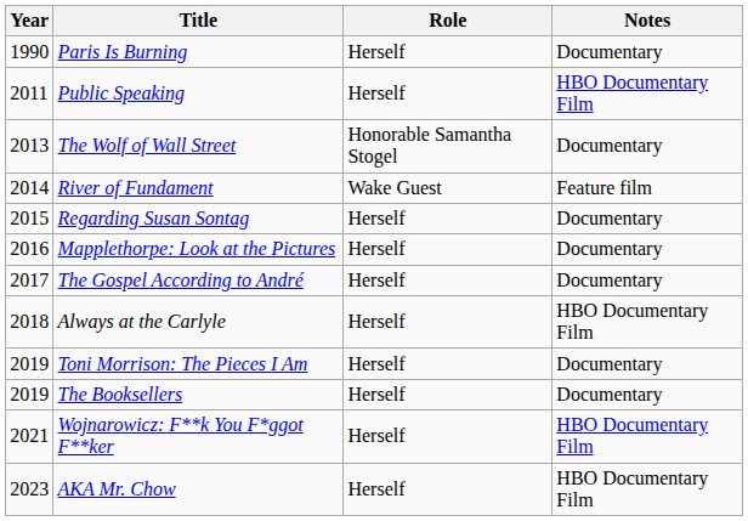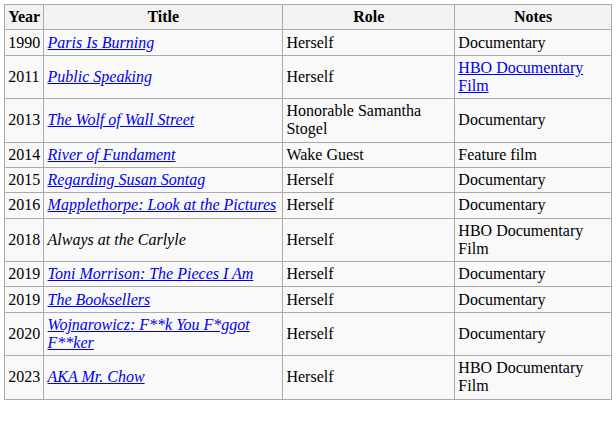- row: 2017 | The Gospel According to André | Herself | Documentary
Wojnarowicz: F**k You F*ggot F**ker | Year: 2021 -> 2020
Wojnarowicz: F**k You F*ggot F**ker | Notes: HBO Documentary Film -> Documentary
